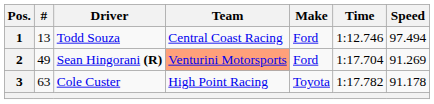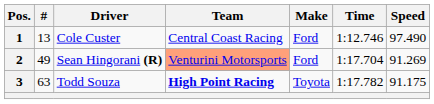1 | Driver: Todd Souza -> Cole Custer
1 | Speed: 97.494 -> 97.490
3 | Driver: Cole Custer -> Todd Souza
3 | Team: normal -> bold
3 | Speed: 91.178 -> 91.175
